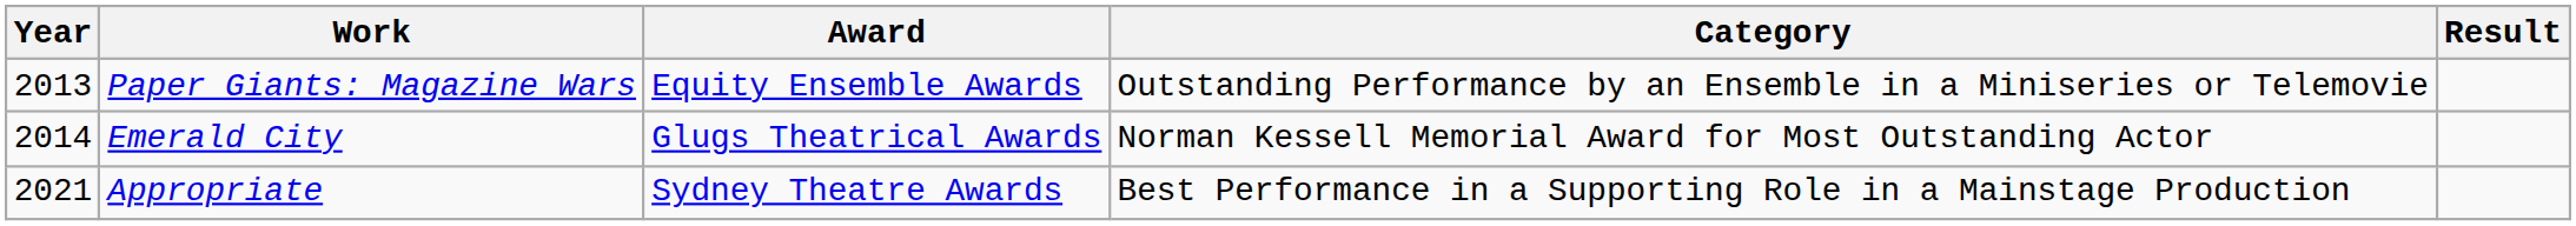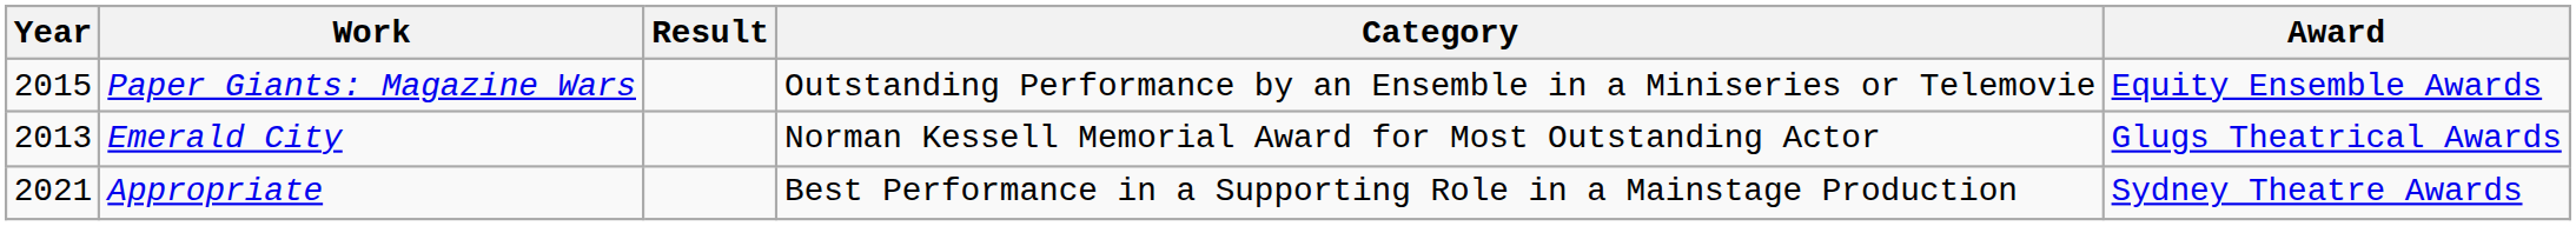columns swapped: Award <-> Result
Paper Giants: Magazine Wars | Year: 2013 -> 2015
Emerald City | Year: 2014 -> 2013
